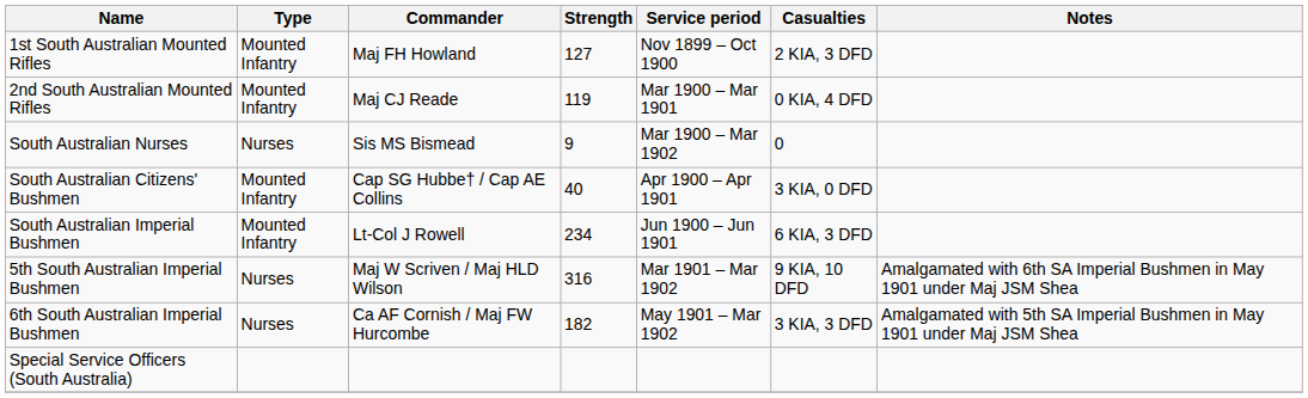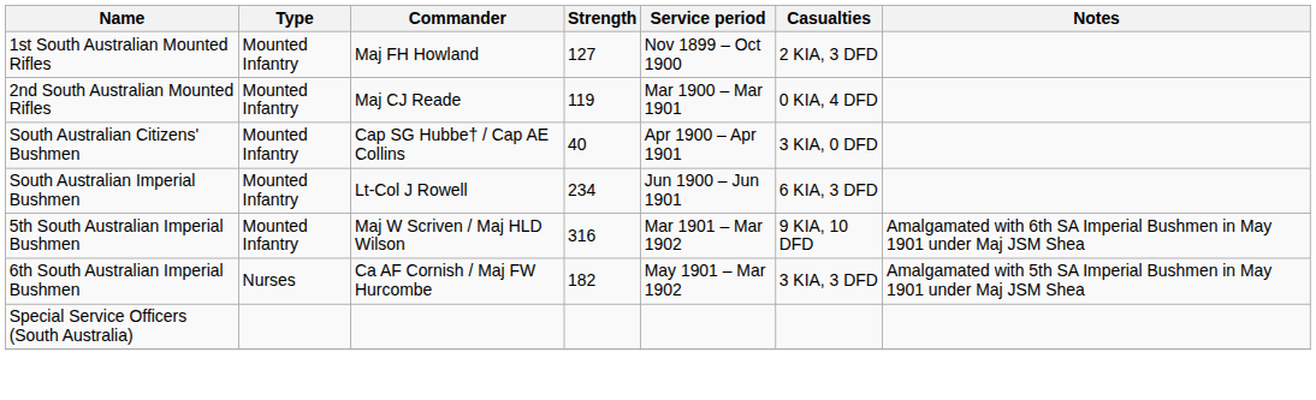- row: South Australian Nurses | Nurses | Sis MS Bismead | 9 | Mar 1900 – Mar 1902 | 0
5th South Australian Imperial Bushmen | Type: Nurses -> Mounted Infantry
